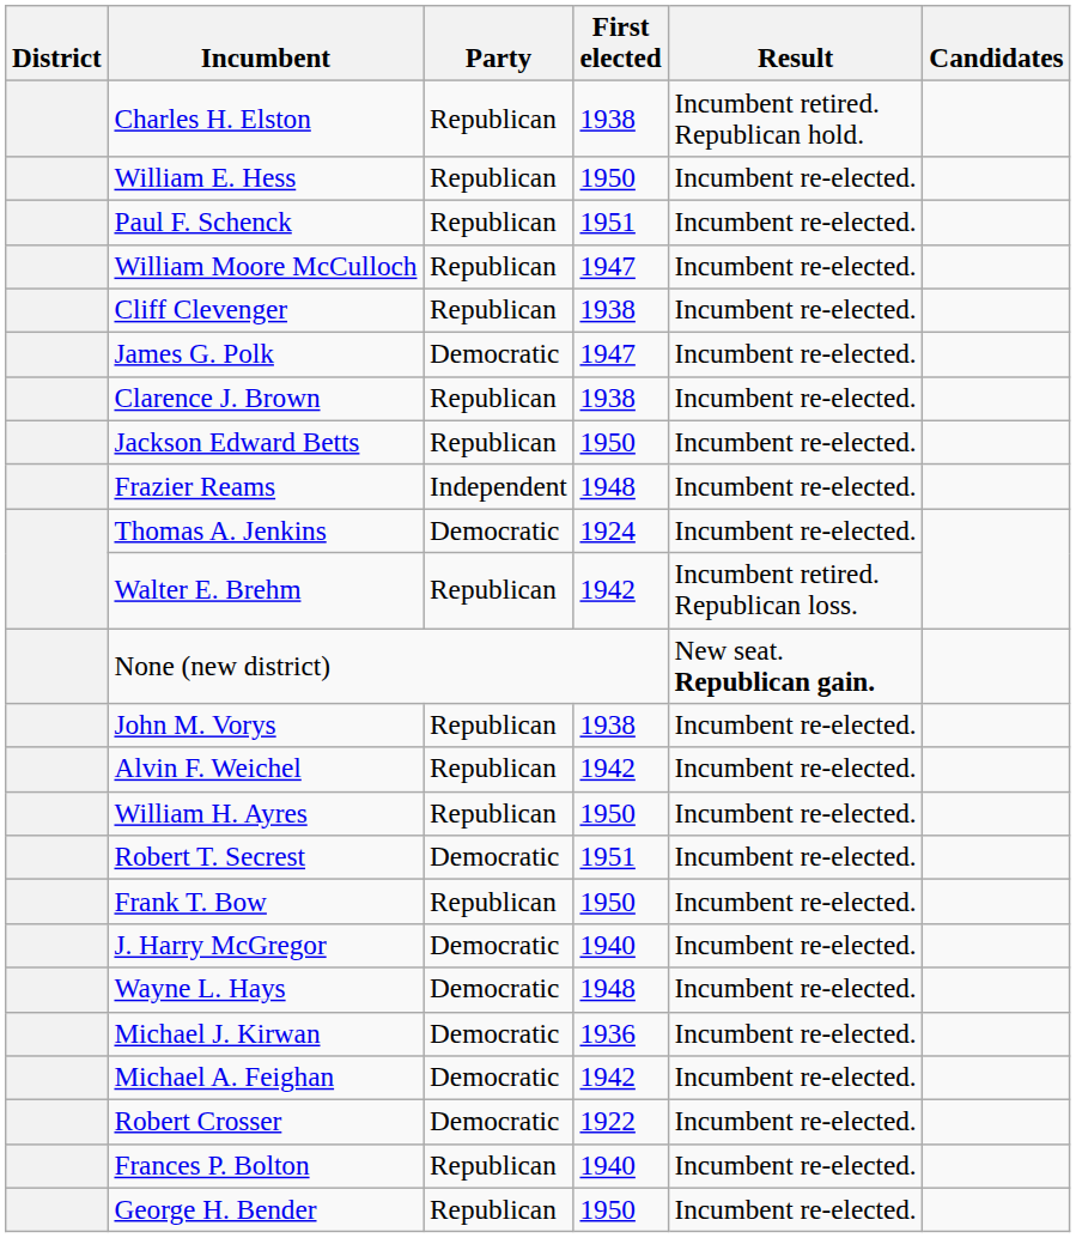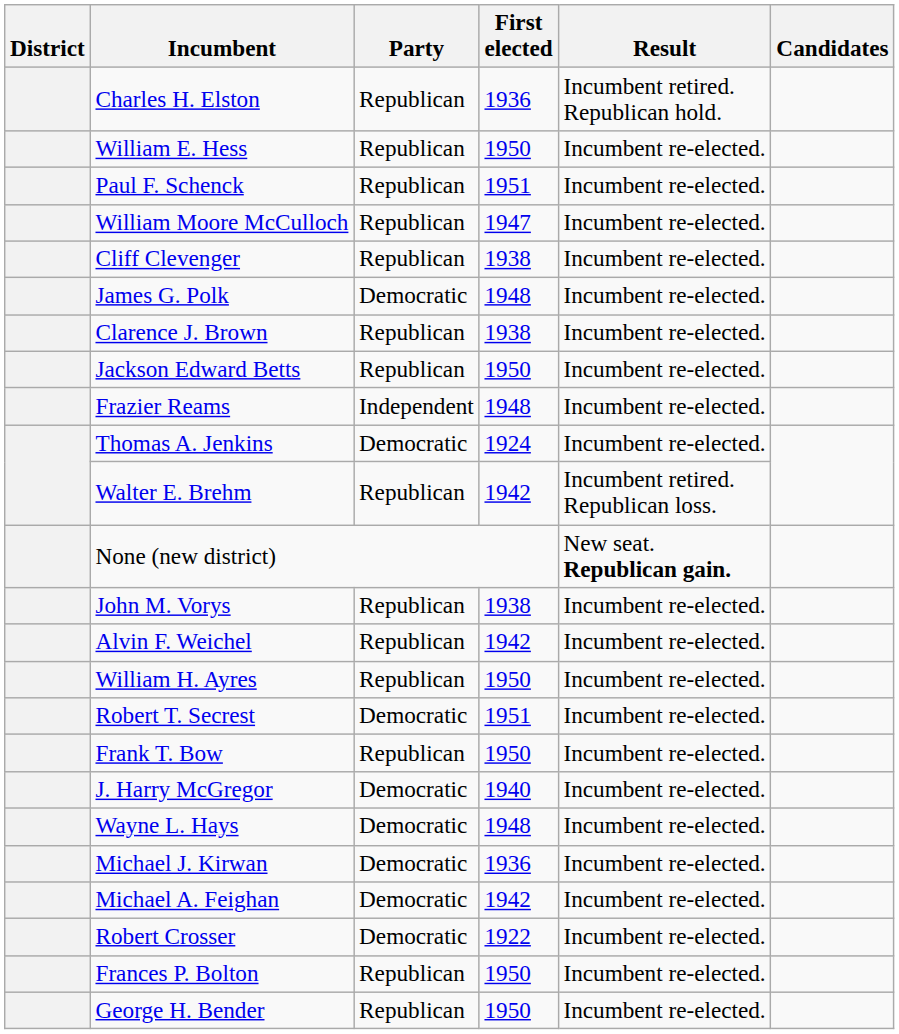Charles H. Elston | First elected: 1938 -> 1936
James G. Polk | First elected: 1947 -> 1948
Frances P. Bolton | First elected: 1940 -> 1950
